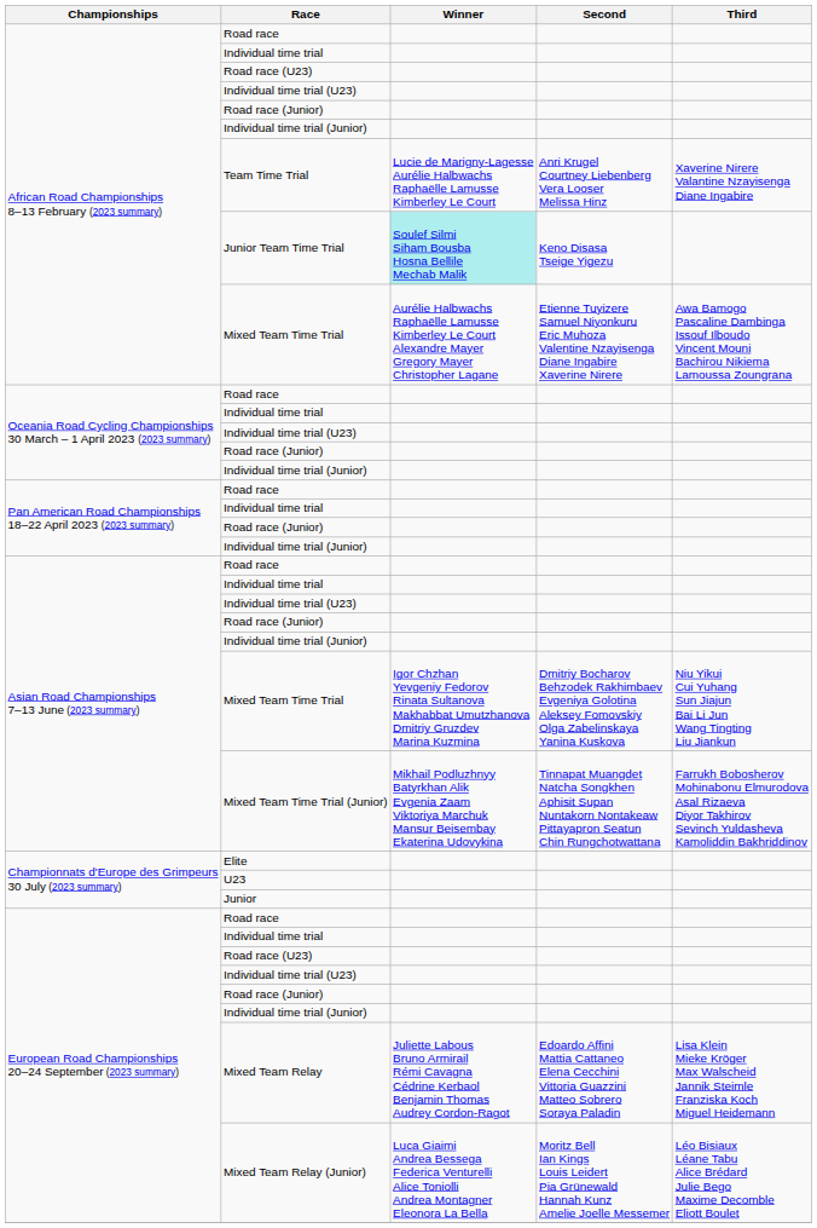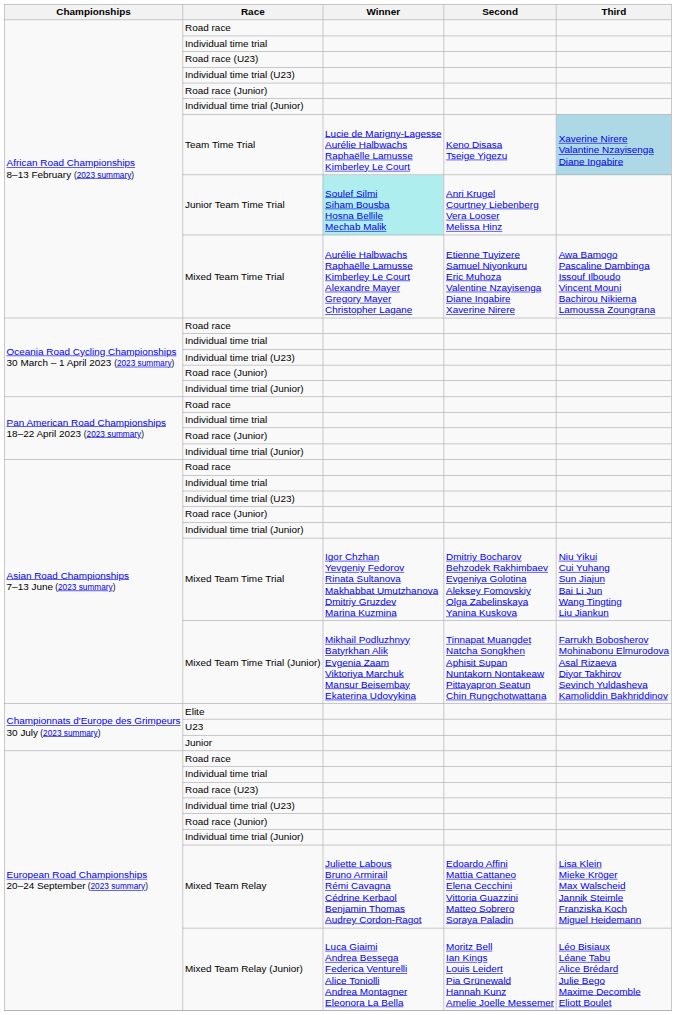Team Time Trial | Second: Anri Krugel Courtney Liebenberg Vera Looser Melissa Hinz -> Keno Disasa Tseige Yigezu
Team Time Trial | Third: no background -> lightblue background
Junior Team Time Trial | Second: Keno Disasa Tseige Yigezu -> Anri Krugel Courtney Liebenberg Vera Looser Melissa Hinz
